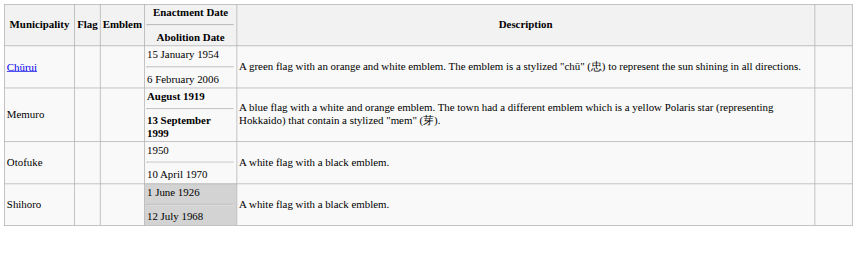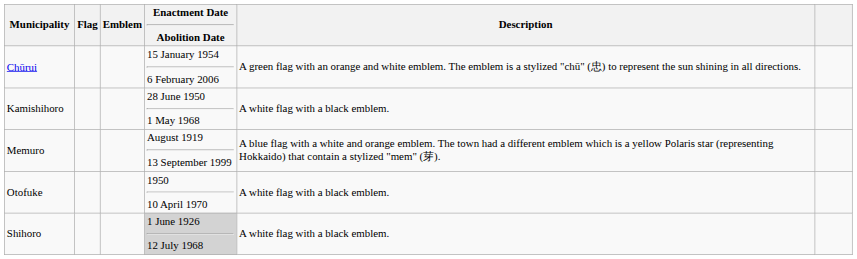+ row: Kamishihoro | 28 June 1950 1 May 1968 | A white flag with a black emblem.
Memuro | Enactment Date Abolition Date: bold -> normal
